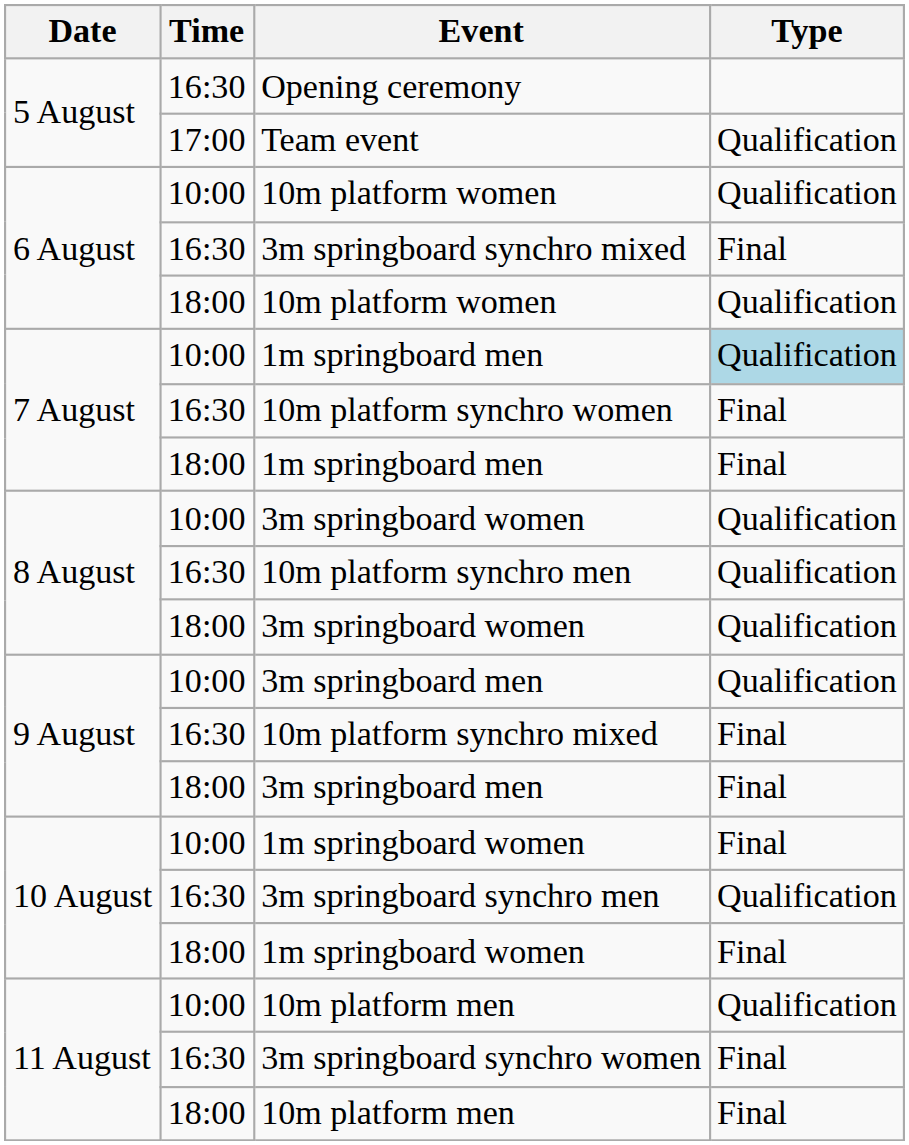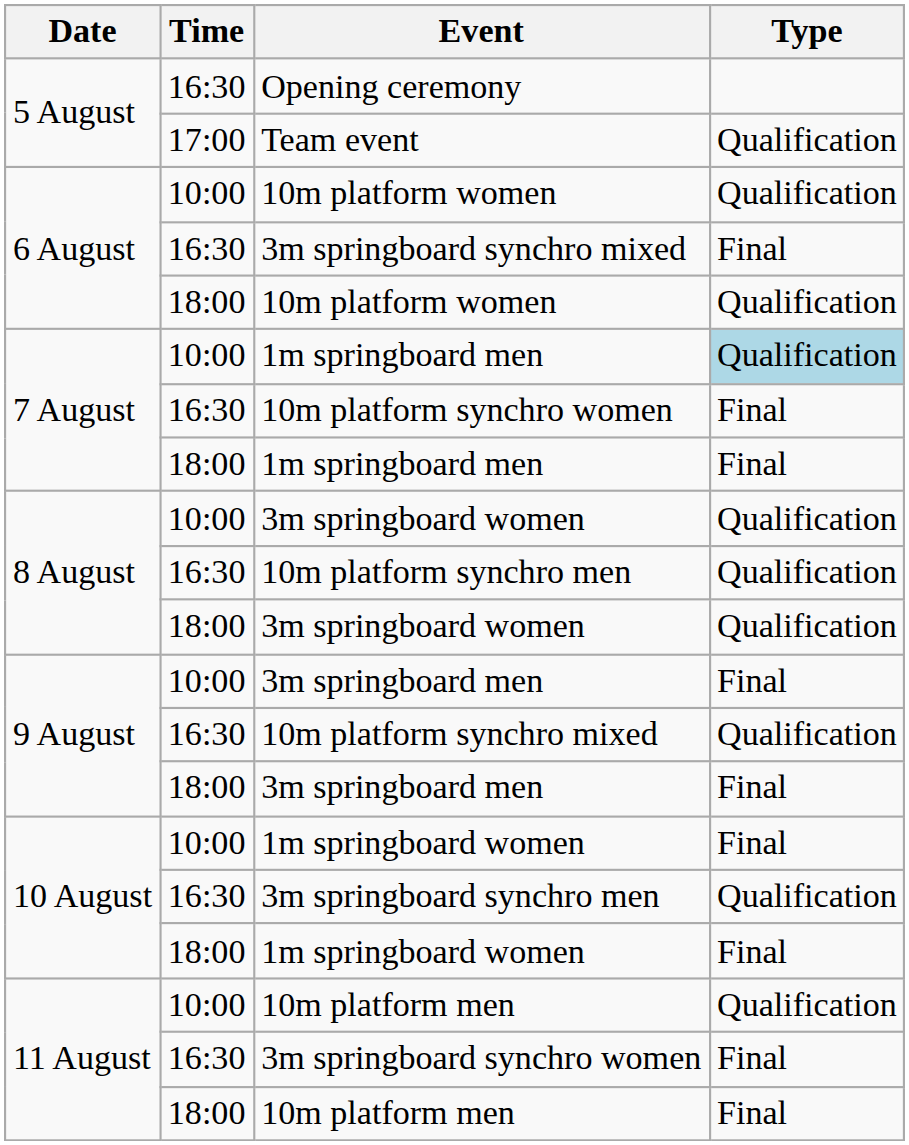10:00 / 3m springboard men | Type: Qualification -> Final
10m platform synchro mixed | Type: Final -> Qualification
